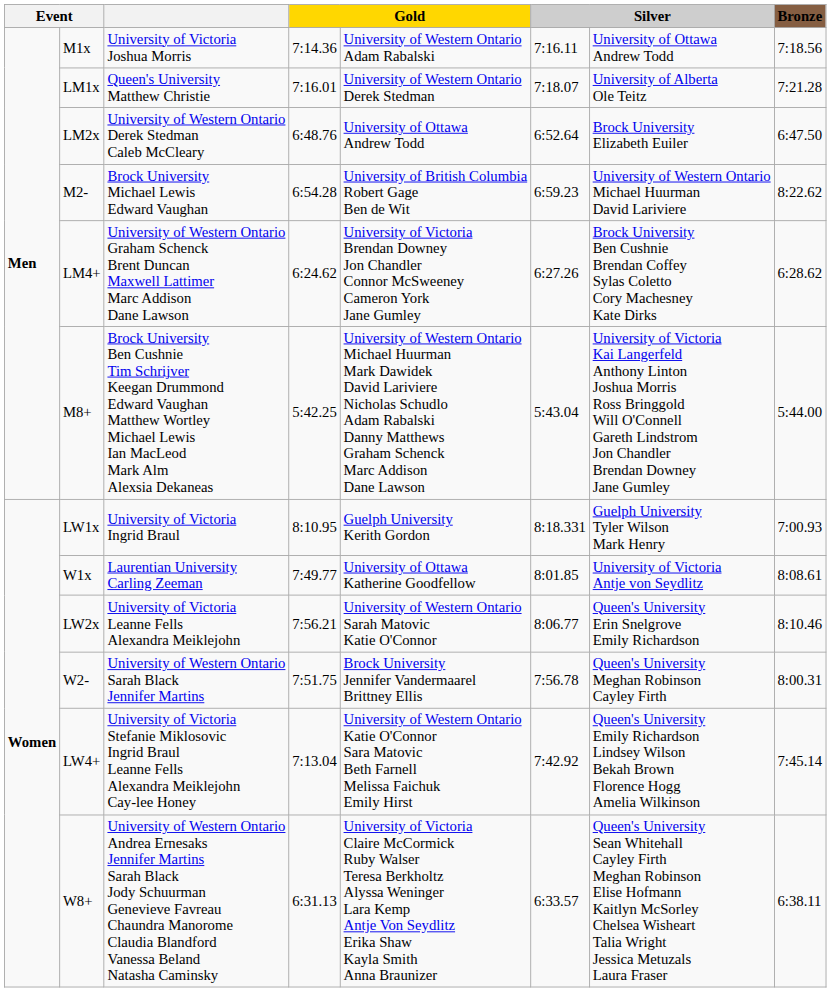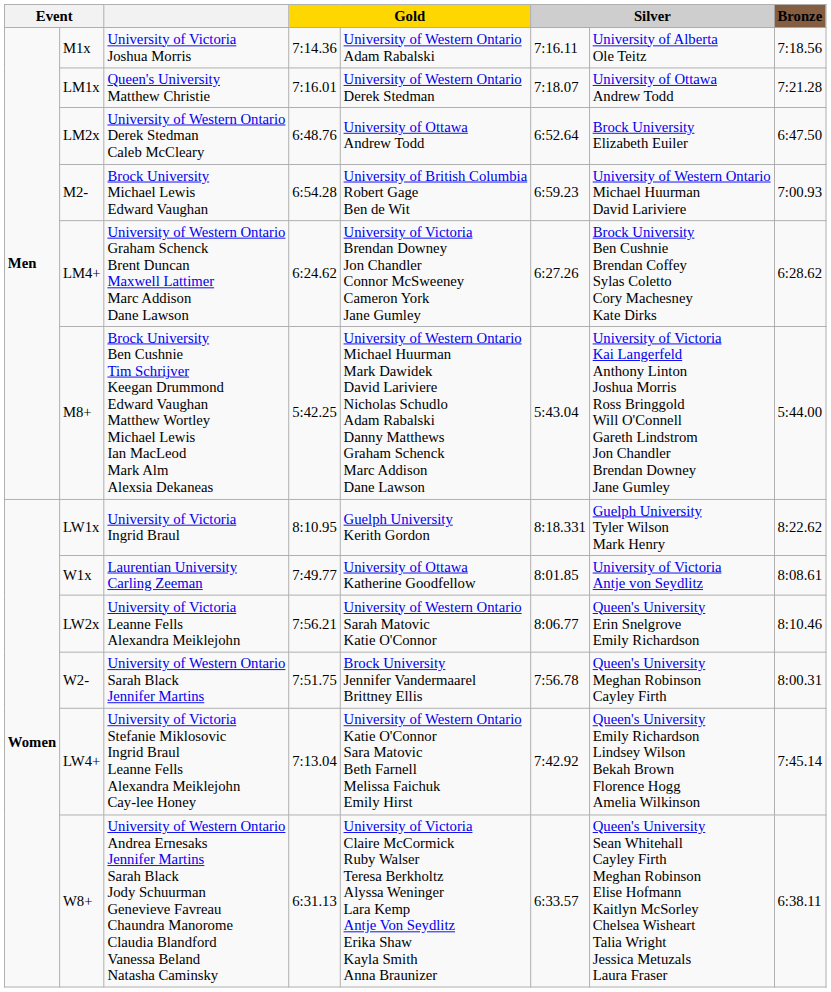M1x | column 7: University of Ottawa Andrew Todd -> University of Alberta Ole Teitz
LM1x | column 7: University of Alberta Ole Teitz -> University of Ottawa Andrew Todd
M2- | column 8: 8:22.62 -> 7:00.93
LW1x | column 8: 7:00.93 -> 8:22.62
